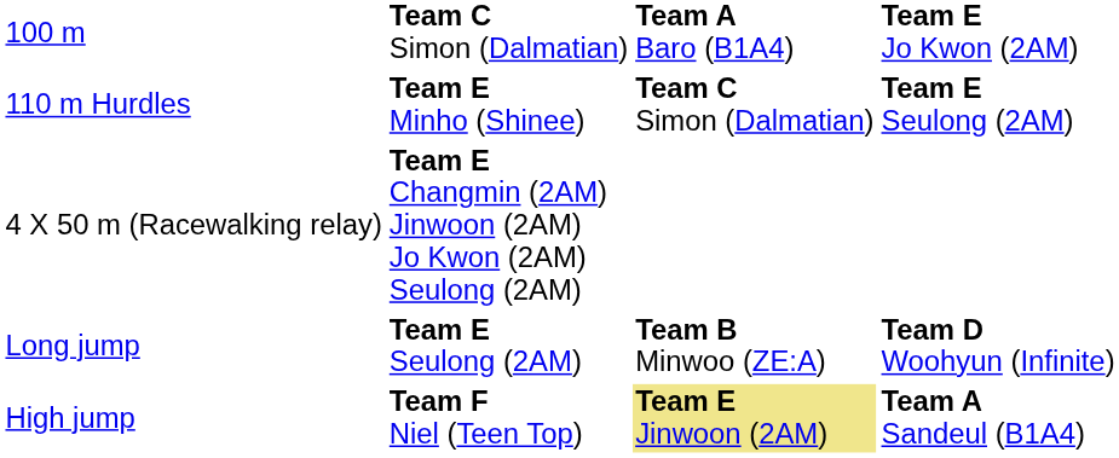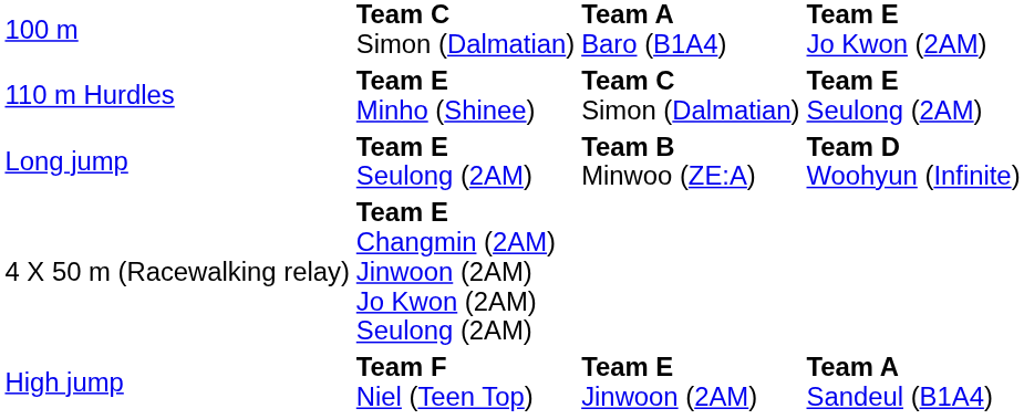rows swapped: 4 X 50 m (Racewalking relay) <-> Long jump
High jump | column 3: khaki background -> no background
